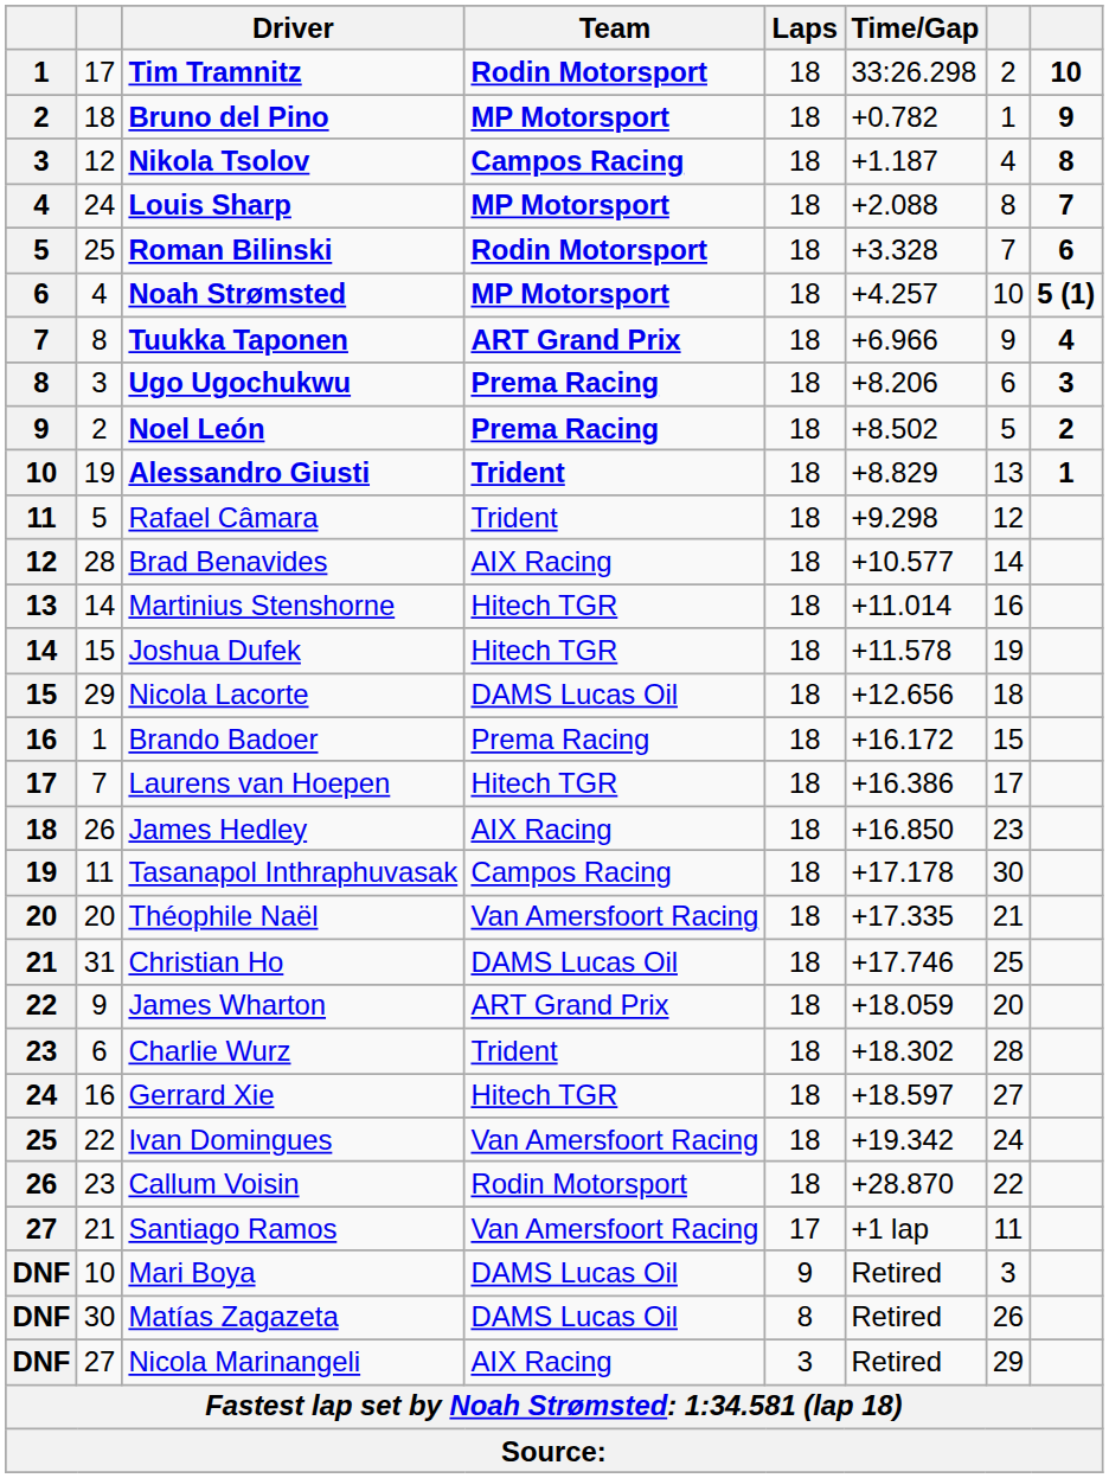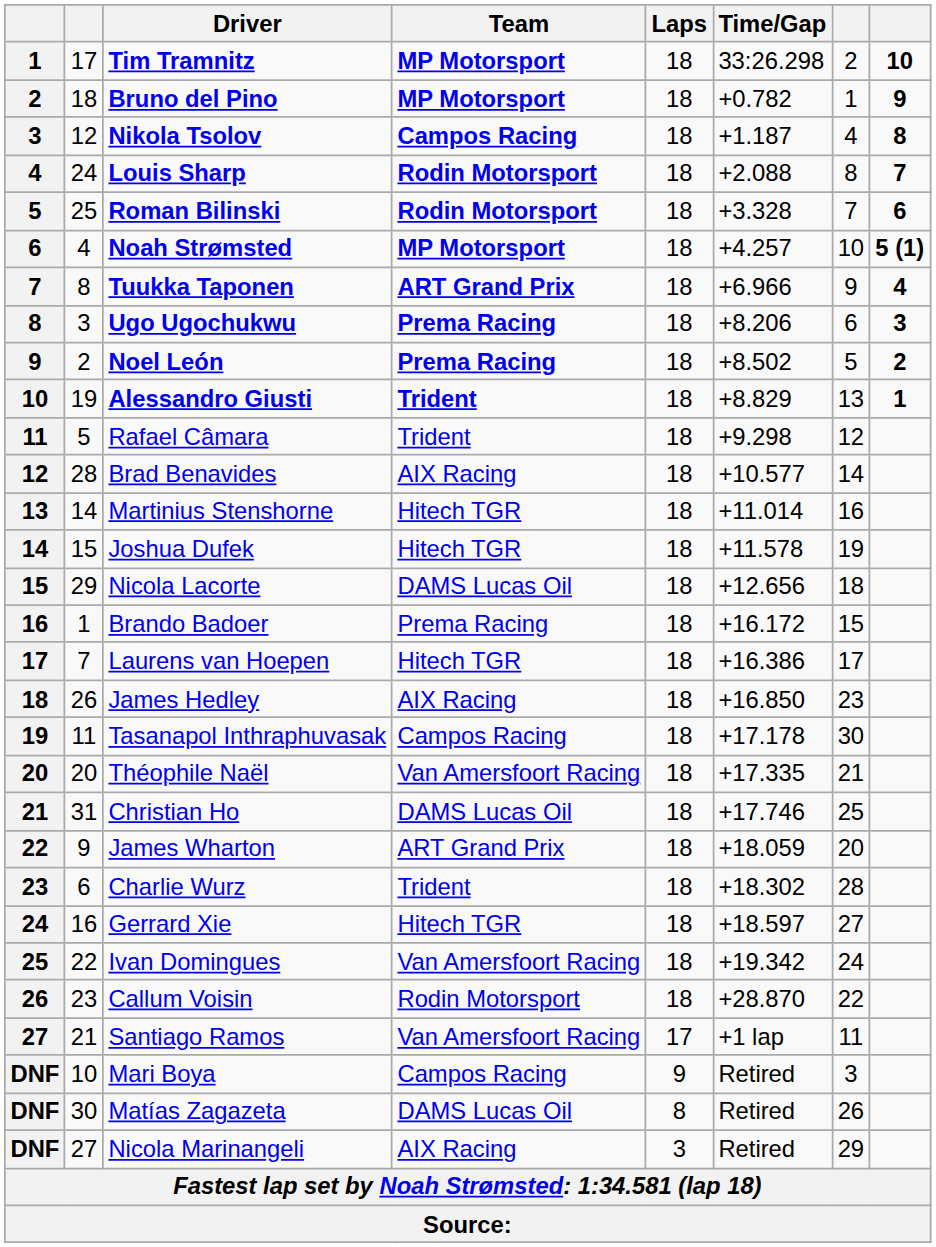Tim Tramnitz | Team: Rodin Motorsport -> MP Motorsport
Louis Sharp | Team: MP Motorsport -> Rodin Motorsport
Mari Boya | Team: DAMS Lucas Oil -> Campos Racing
